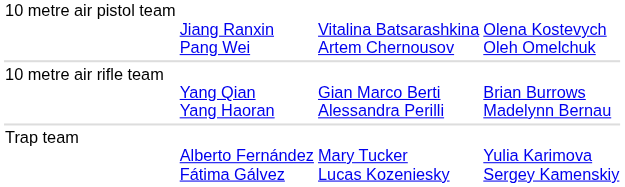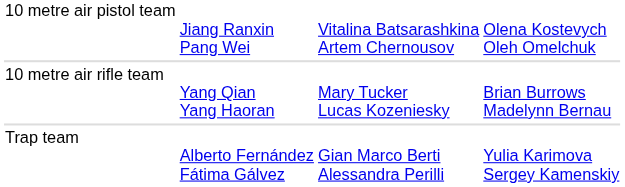10 metre air rifle team | column 3: Gian Marco Berti Alessandra Perilli -> Mary Tucker Lucas Kozeniesky
Trap team | column 3: Mary Tucker Lucas Kozeniesky -> Gian Marco Berti Alessandra Perilli
